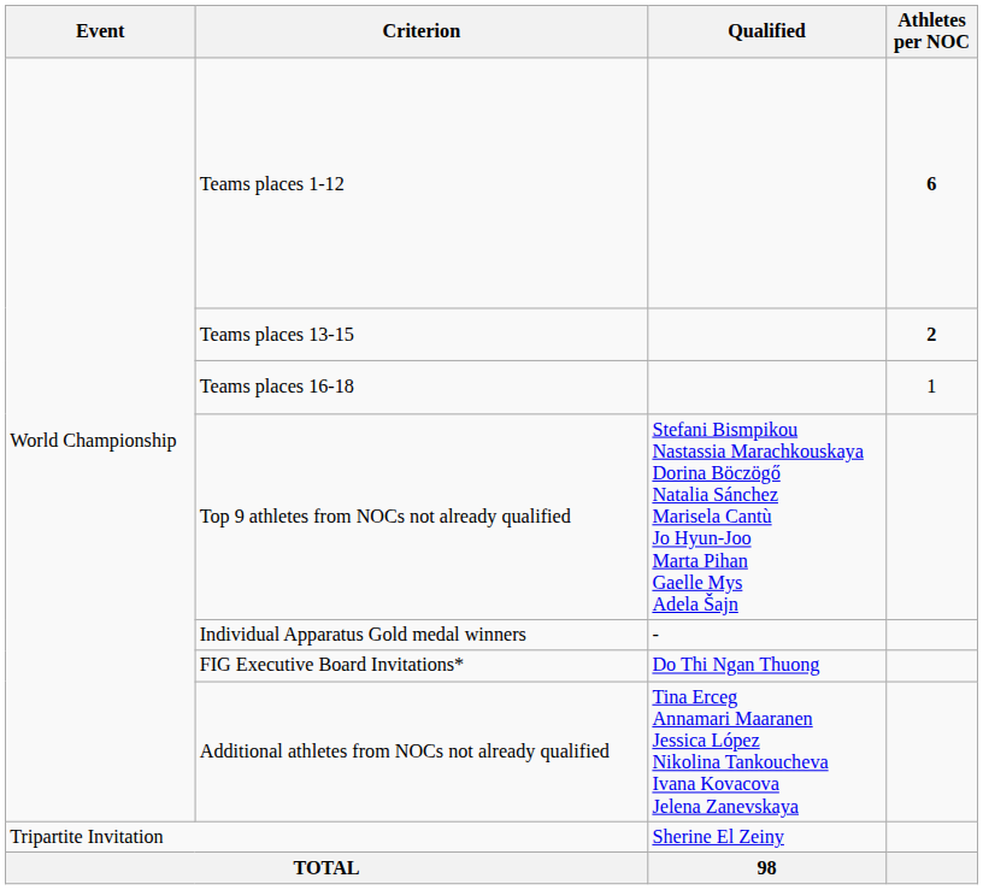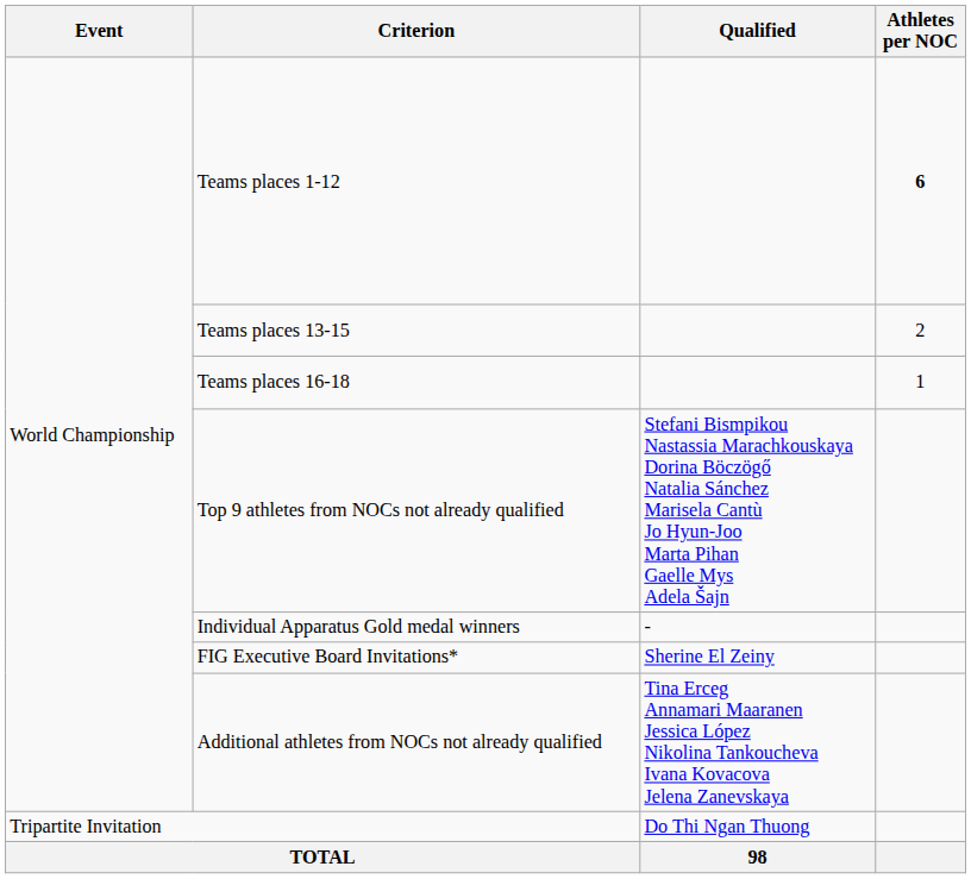Teams places 13-15 | Athletes per NOC: bold -> normal
FIG Executive Board Invitations* | Qualified: Do Thi Ngan Thuong -> Sherine El Zeiny
Tripartite Invitation | Qualified: Sherine El Zeiny -> Do Thi Ngan Thuong
